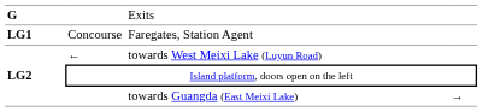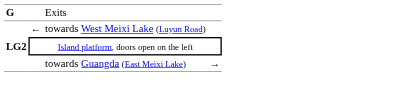- row: LG1 | Concourse | Faregates, Station Agent
